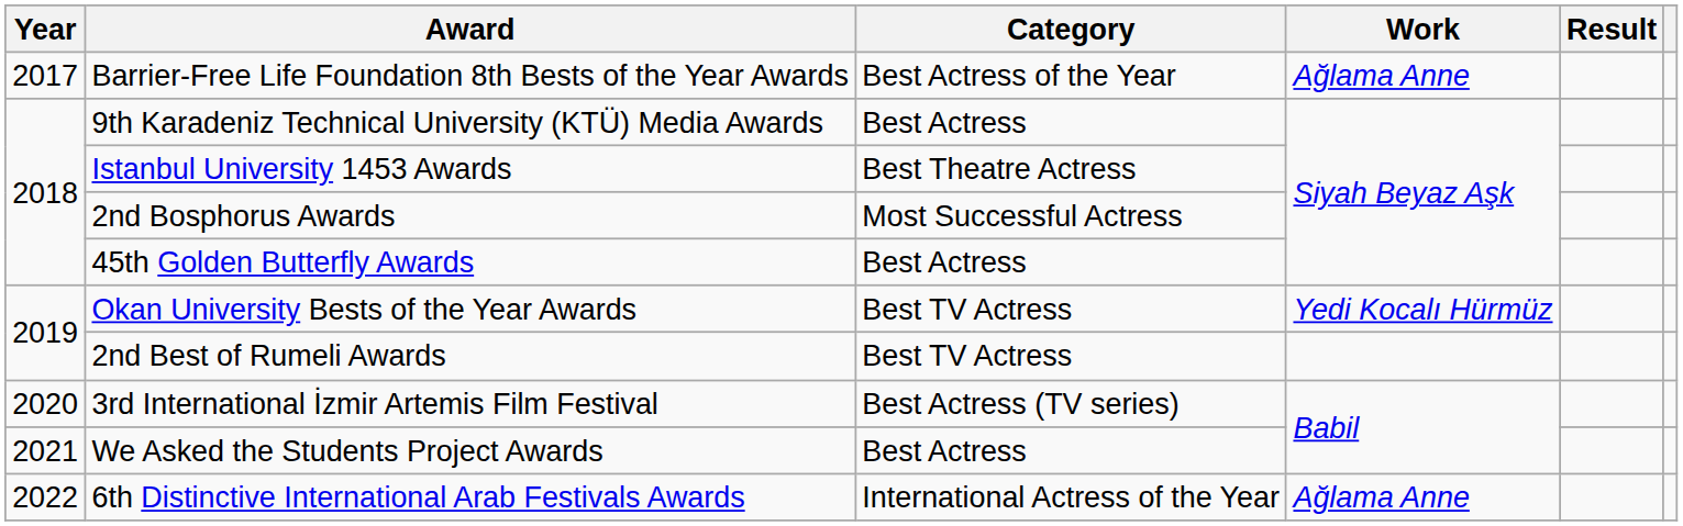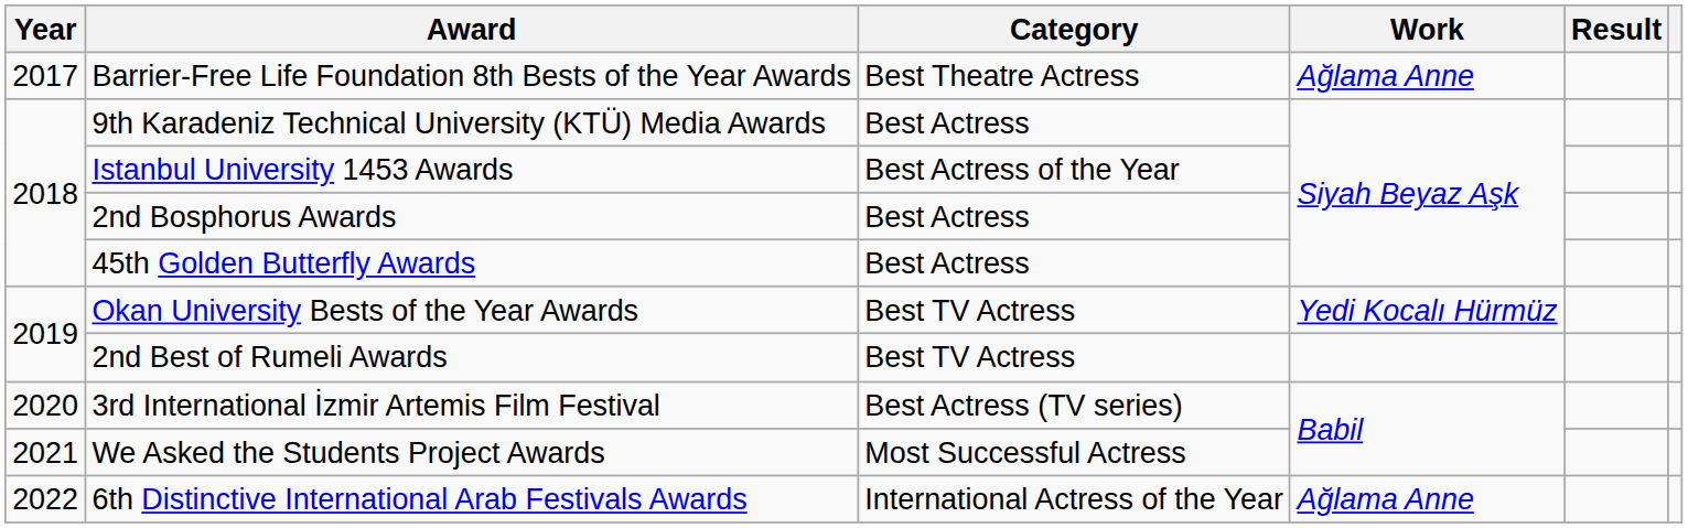Barrier-Free Life Foundation 8th Bests of the Year Awards | Category: Best Actress of the Year -> Best Theatre Actress
Istanbul University 1453 Awards | Category: Best Theatre Actress -> Best Actress of the Year
2nd Bosphorus Awards | Category: Most Successful Actress -> Best Actress
We Asked the Students Project Awards | Category: Best Actress -> Most Successful Actress
